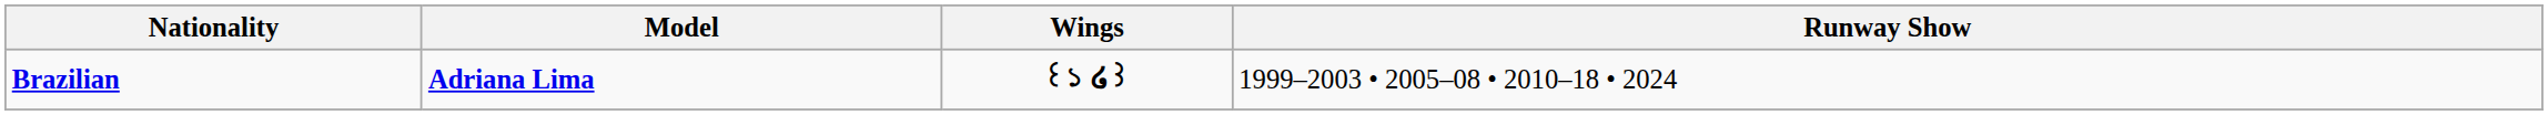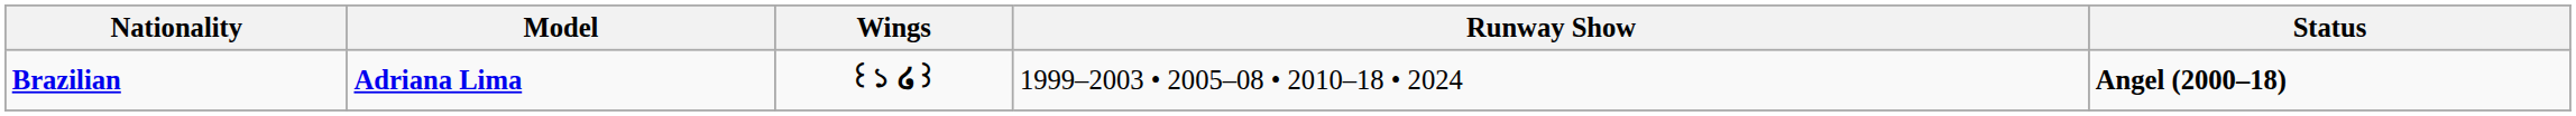+ column: Status | Angel (2000–18)
